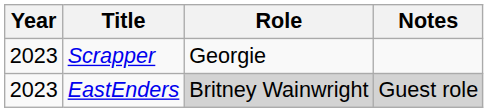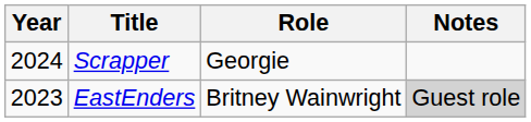Scrapper | Year: 2023 -> 2024
EastEnders | Role: lightgrey background -> no background
